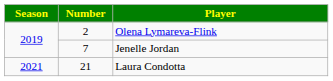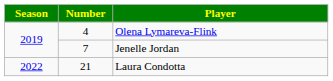Olena Lymareva-Flink | Number: 2 -> 4
Laura Condotta | Season: 2021 -> 2022
